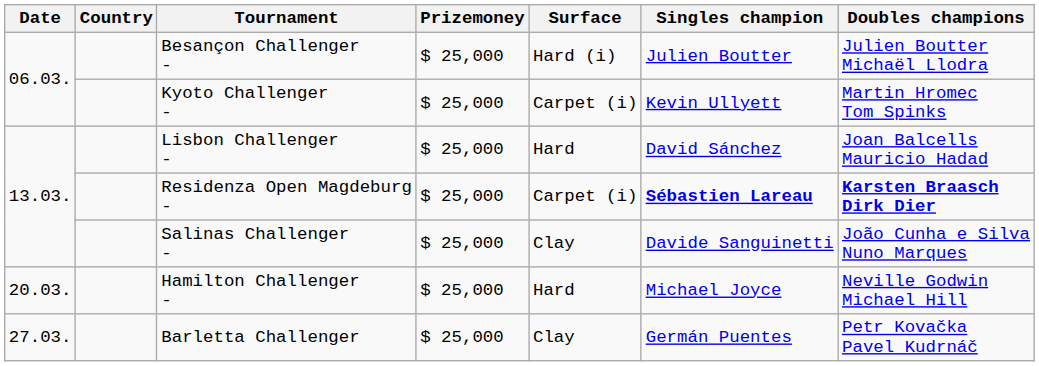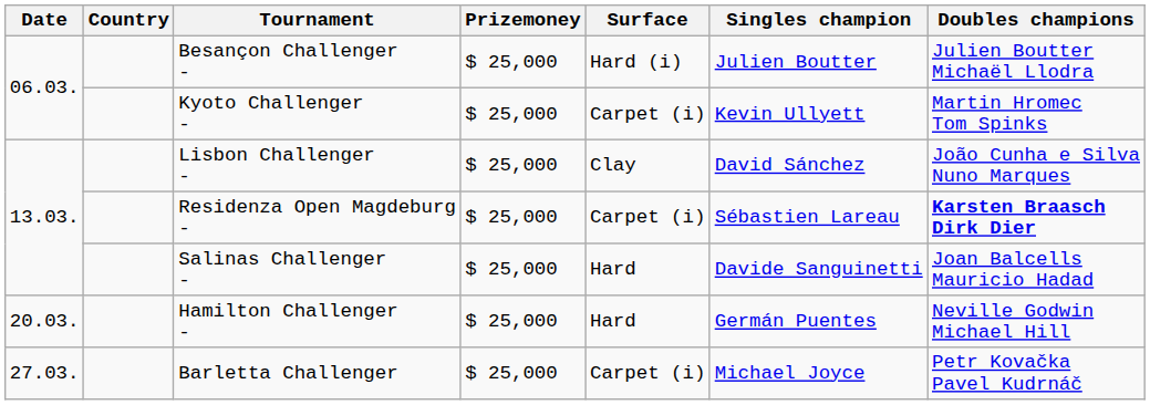Lisbon Challenger - | Surface: Hard -> Clay
Lisbon Challenger - | Doubles champions: Joan Balcells Mauricio Hadad -> João Cunha e Silva Nuno Marques
Residenza Open Magdeburg - | Singles champion: bold -> normal
Salinas Challenger - | Surface: Clay -> Hard
Salinas Challenger - | Doubles champions: João Cunha e Silva Nuno Marques -> Joan Balcells Mauricio Hadad
Hamilton Challenger - | Singles champion: Michael Joyce -> Germán Puentes
Barletta Challenger | Surface: Clay -> Carpet (i)
Barletta Challenger | Singles champion: Germán Puentes -> Michael Joyce
